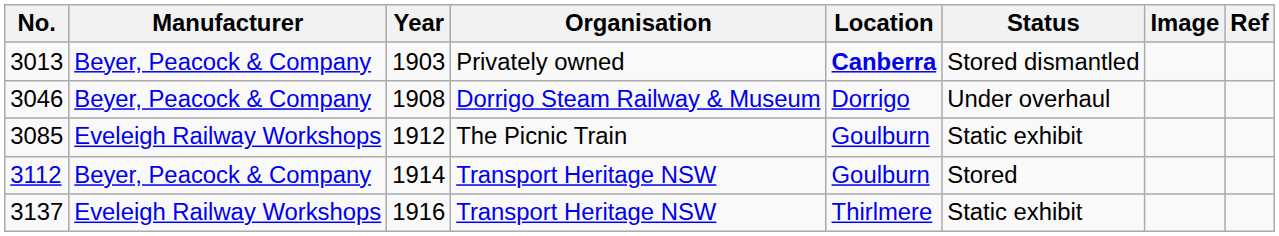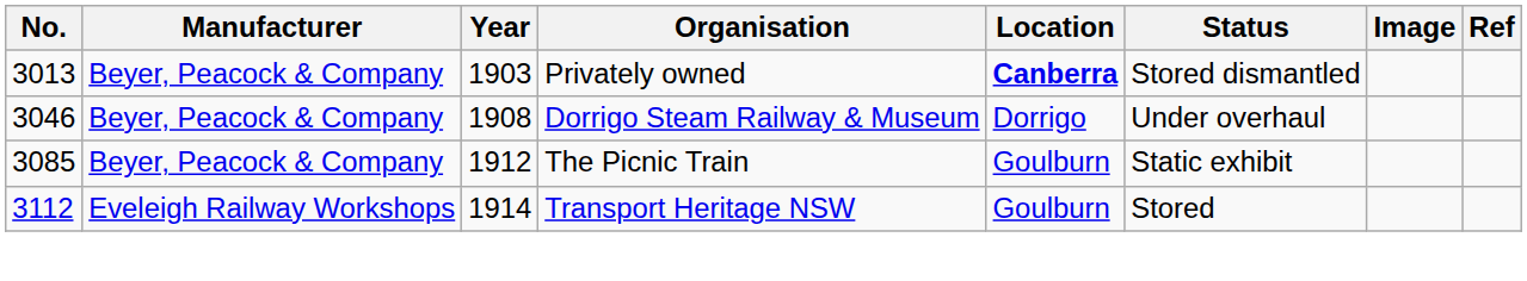3085 | Manufacturer: Eveleigh Railway Workshops -> Beyer, Peacock & Company
3112 | Manufacturer: Beyer, Peacock & Company -> Eveleigh Railway Workshops
- row: 3137 | Eveleigh Railway Workshops | 1916 | Transport Heritage NSW | Thirlmere | Static exhibit
